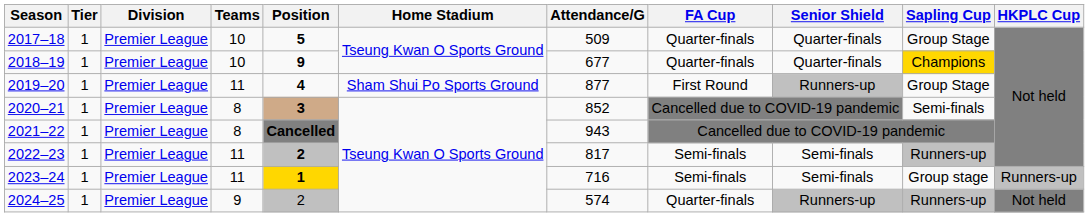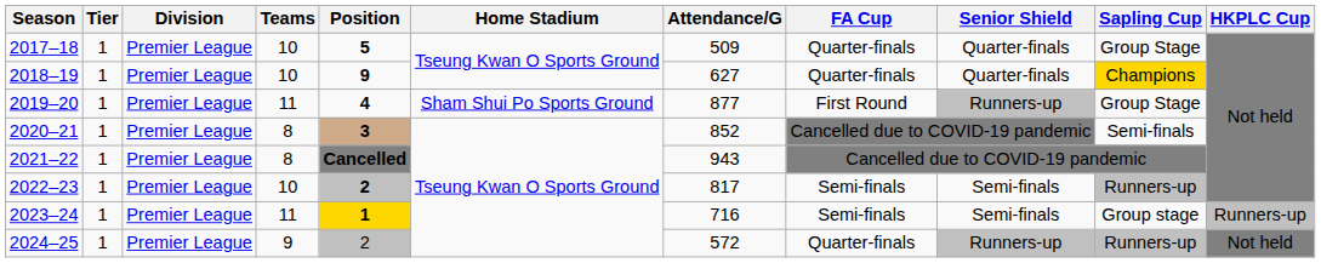2018–19 | Attendance/G: 677 -> 627
2022–23 | Teams: 11 -> 10
2024–25 | Attendance/G: 574 -> 572
